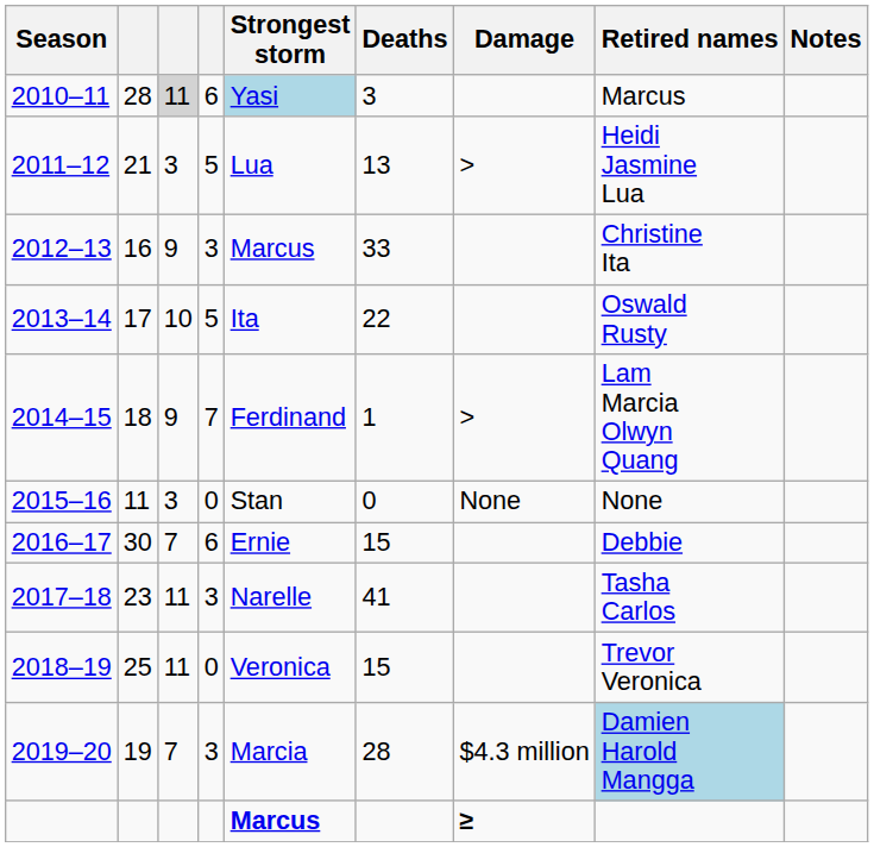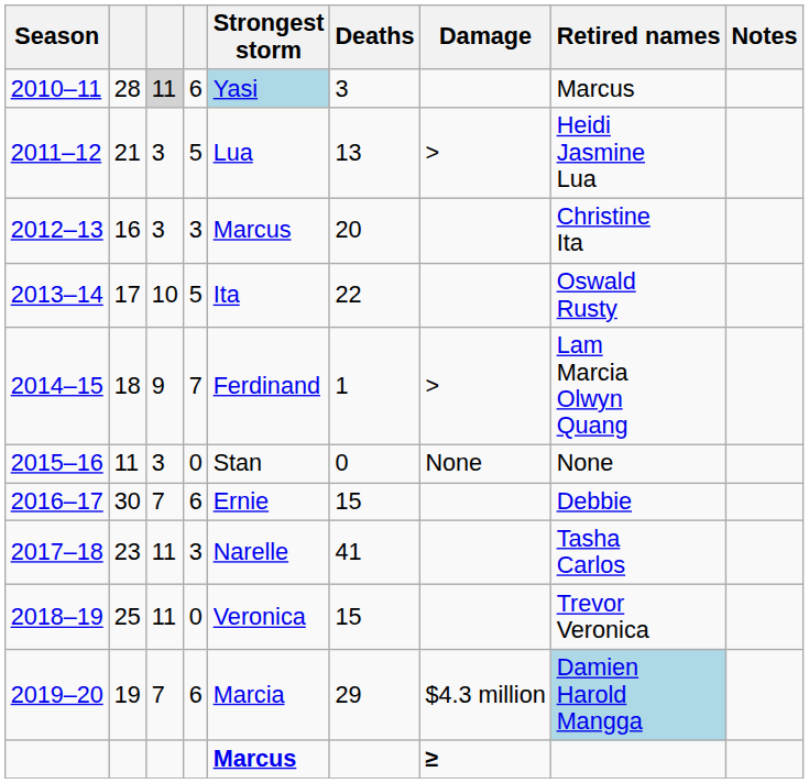2012–13 | column 3: 9 -> 3
2012–13 | Deaths: 33 -> 20
2019–20 | column 4: 3 -> 6
2019–20 | Deaths: 28 -> 29
